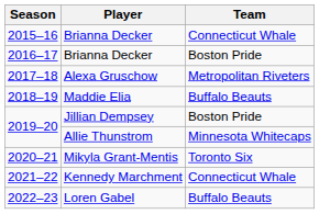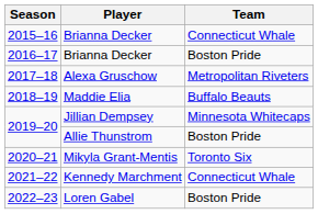2019–20 / Jillian Dempsey | Team: Boston Pride -> Minnesota Whitecaps
2019–20 / Allie Thunstrom | Team: Minnesota Whitecaps -> Boston Pride
2022–23 | Team: Buffalo Beauts -> Boston Pride
